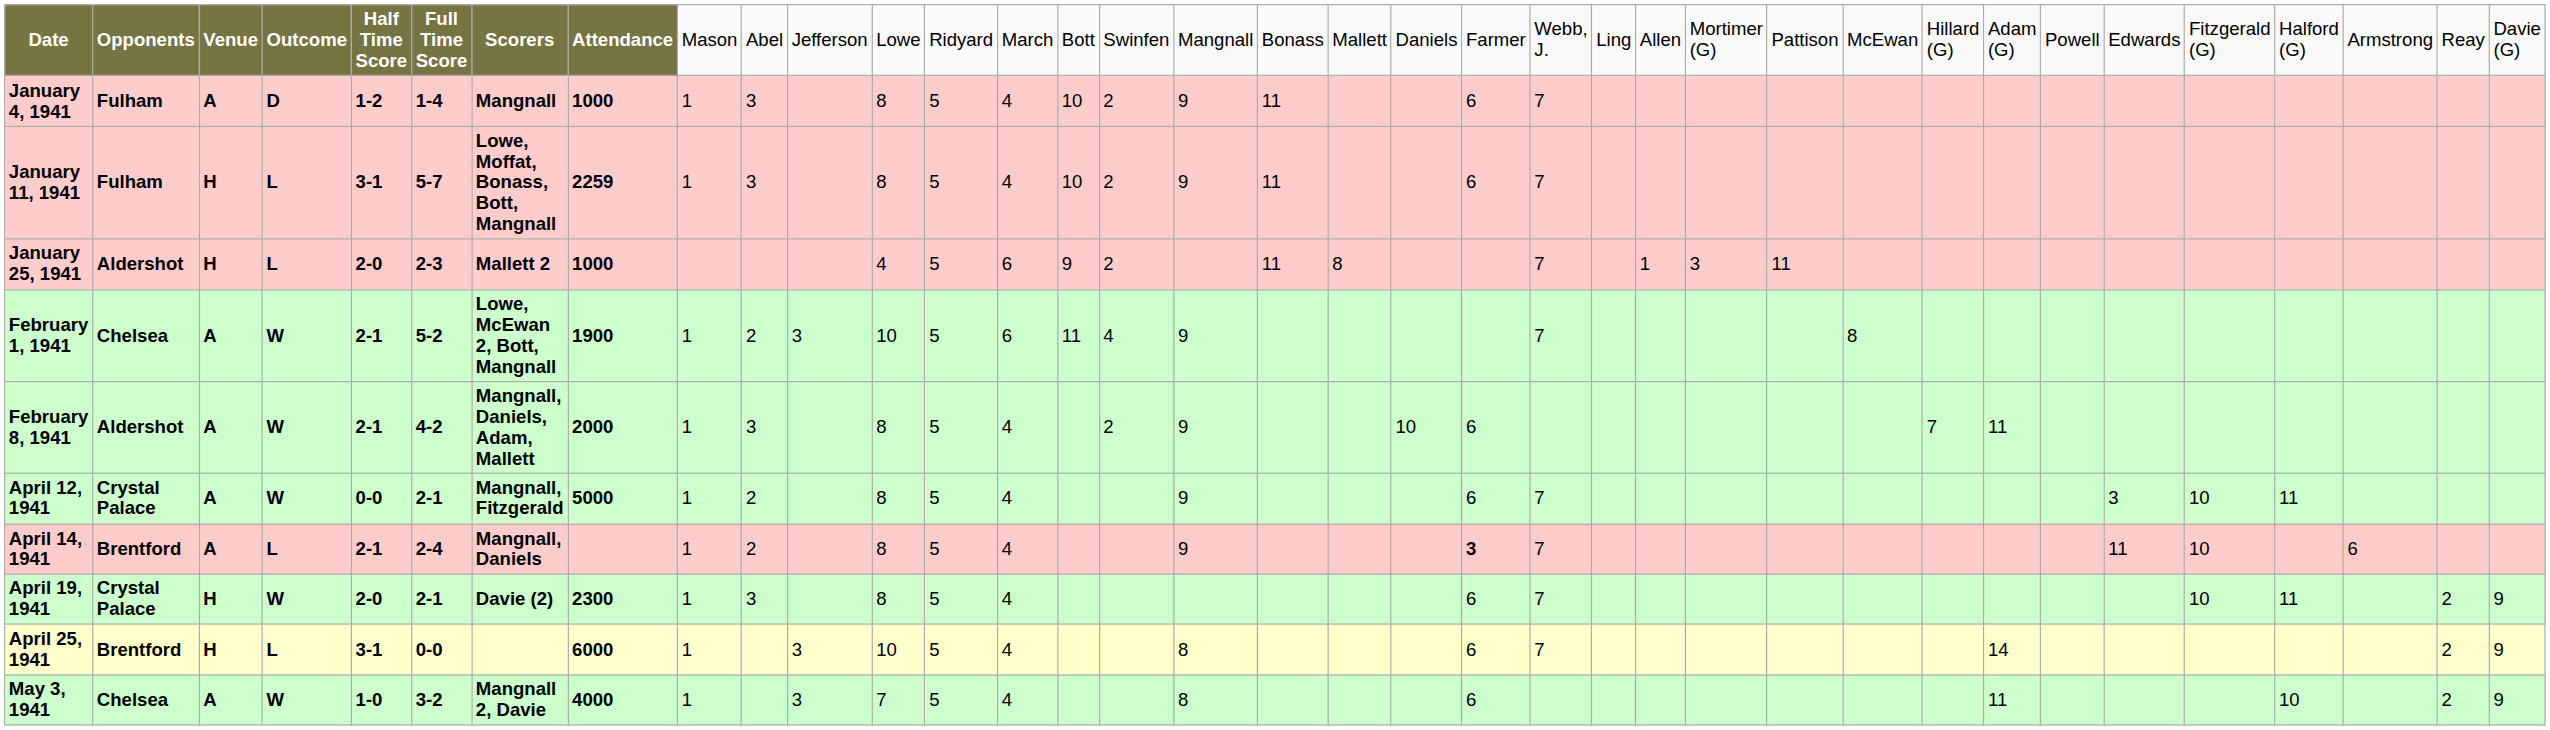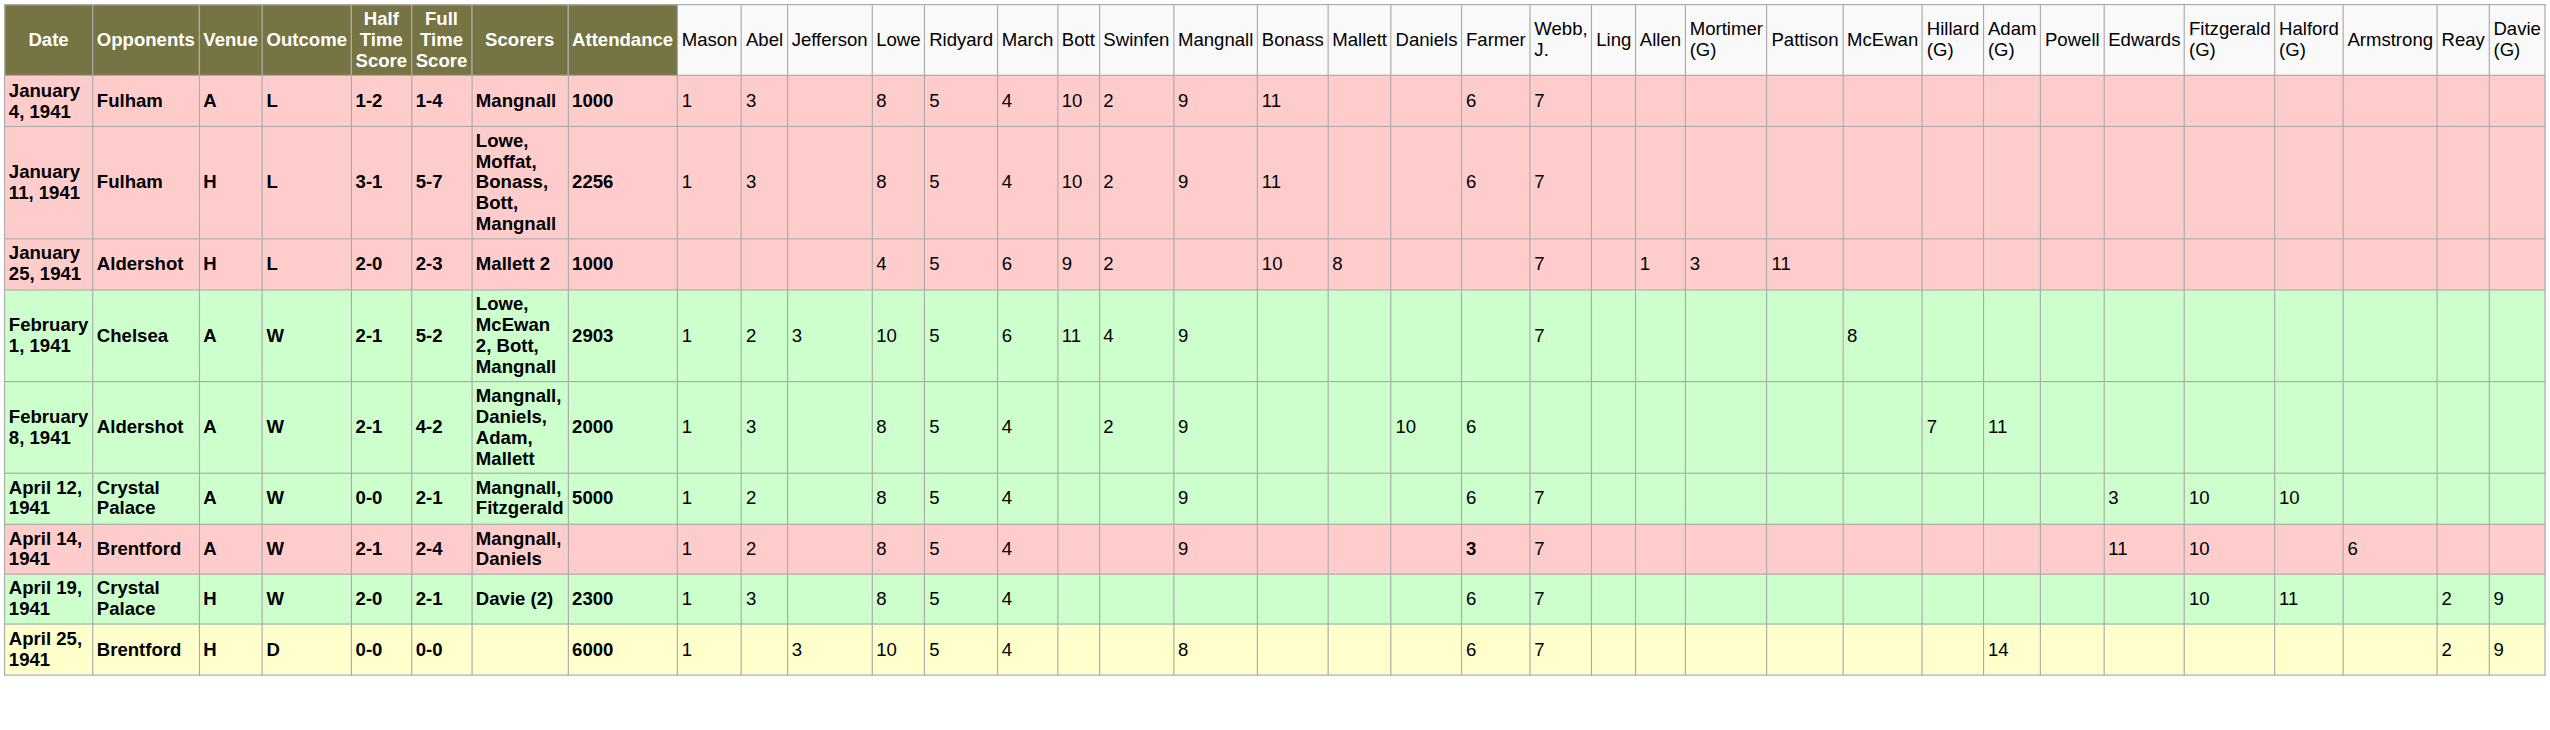January 4, 1941 | column 4: D -> L
January 11, 1941 | column 8: 2259 -> 2256
January 25, 1941 | column 18: 11 -> 10
February 1, 1941 | column 8: 1900 -> 2903
April 12, 1941 | column 33: 11 -> 10
April 14, 1941 | column 4: L -> W
April 25, 1941 | column 4: L -> D
April 25, 1941 | column 5: 3-1 -> 0-0
- row: May 3, 1941 | Chelsea | A | W | 1-0 | 3-2 | Mangnall 2, Davie | 4000 | 1 | 3 | 7 | 5 | 4 | 8 | 6 | 11 | 10 | 2 | 9
